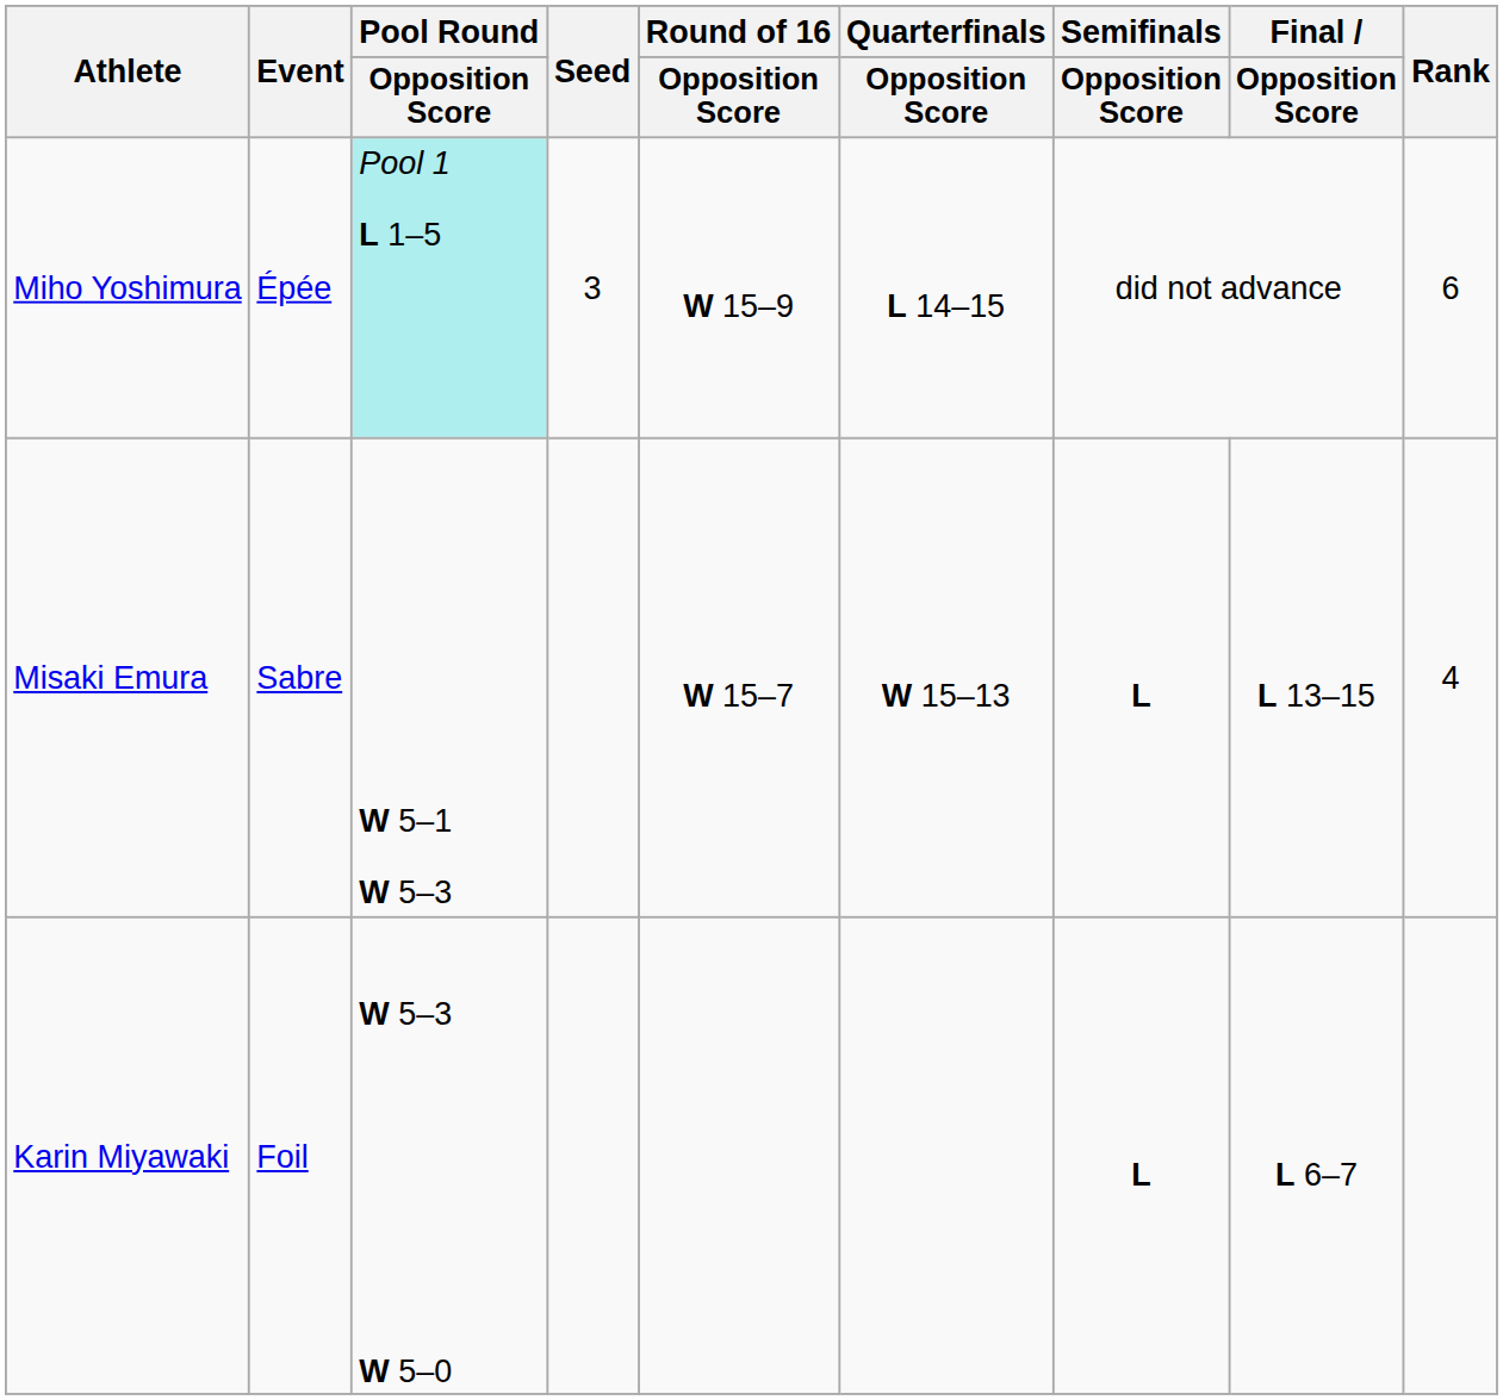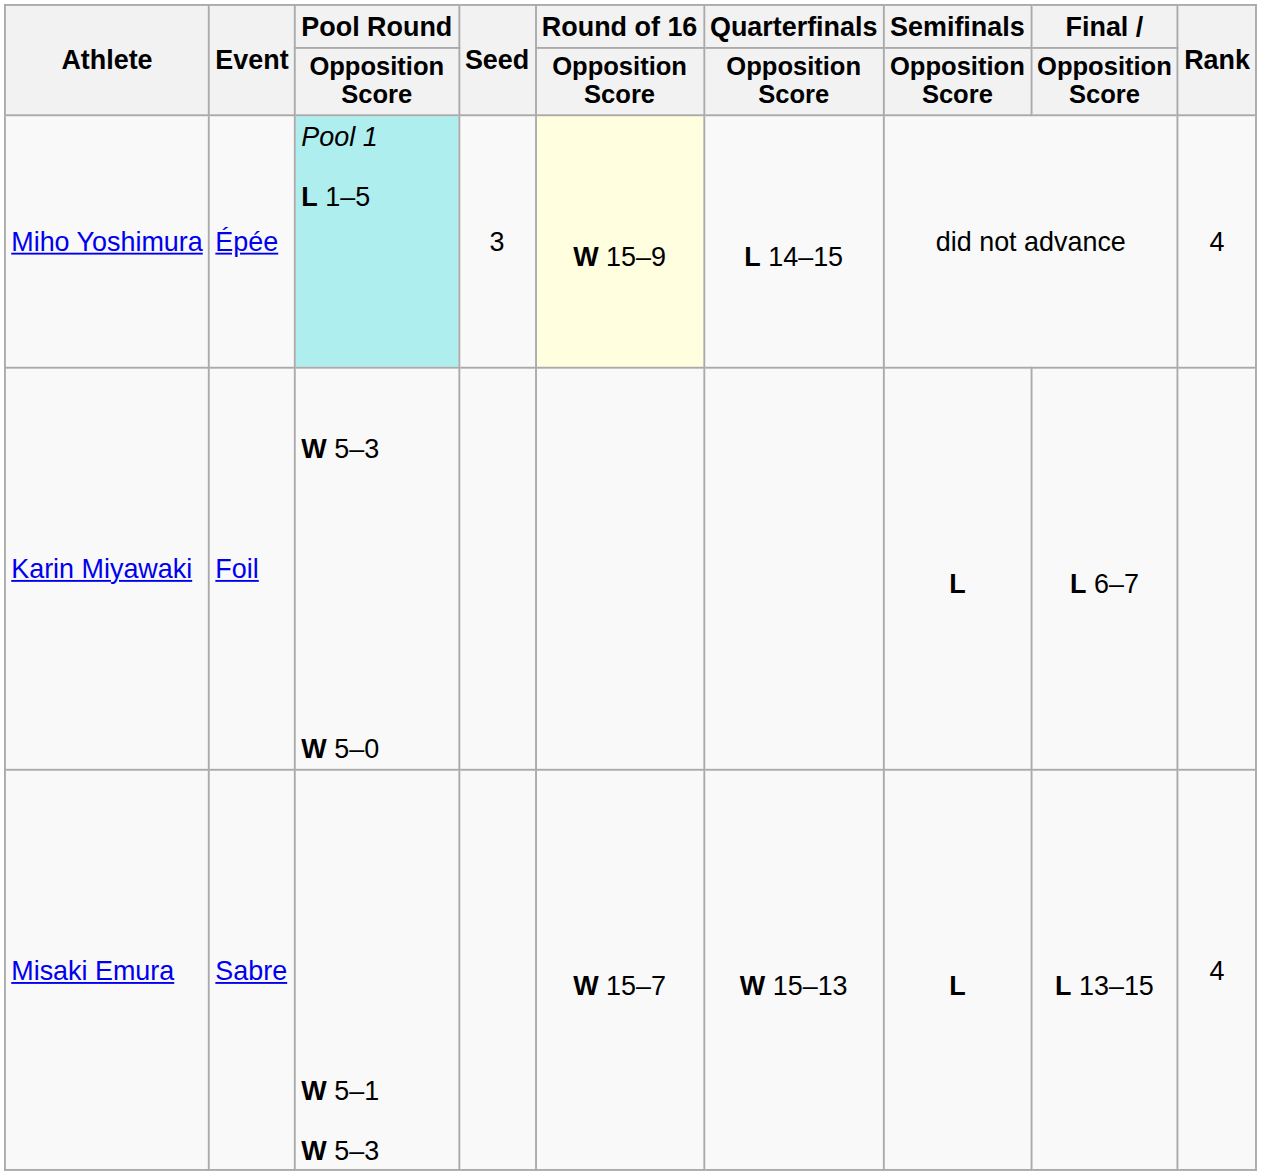Miho Yoshimura | Round of 16 / Opposition Score: no background -> lightyellow background
Miho Yoshimura | Rank: 6 -> 4
rows swapped: Karin Miyawaki <-> Misaki Emura
